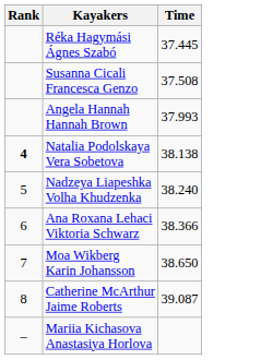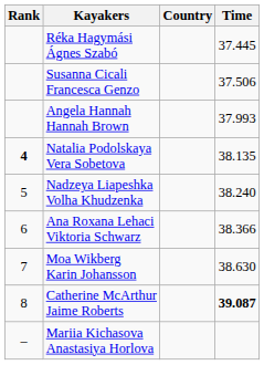+ column: Country
Susanna Cicali Francesca Genzo | Time: 37.508 -> 37.506
Natalia Podolskaya Vera Sobetova | Time: 38.138 -> 38.135
Moa Wikberg Karin Johansson | Time: 38.650 -> 38.630
Catherine McArthur Jaime Roberts | Time: normal -> bold
